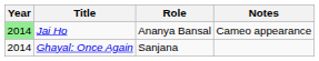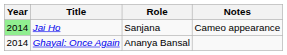Jai Ho | Role: Ananya Bansal -> Sanjana
Ghayal: Once Again | Role: Sanjana -> Ananya Bansal
